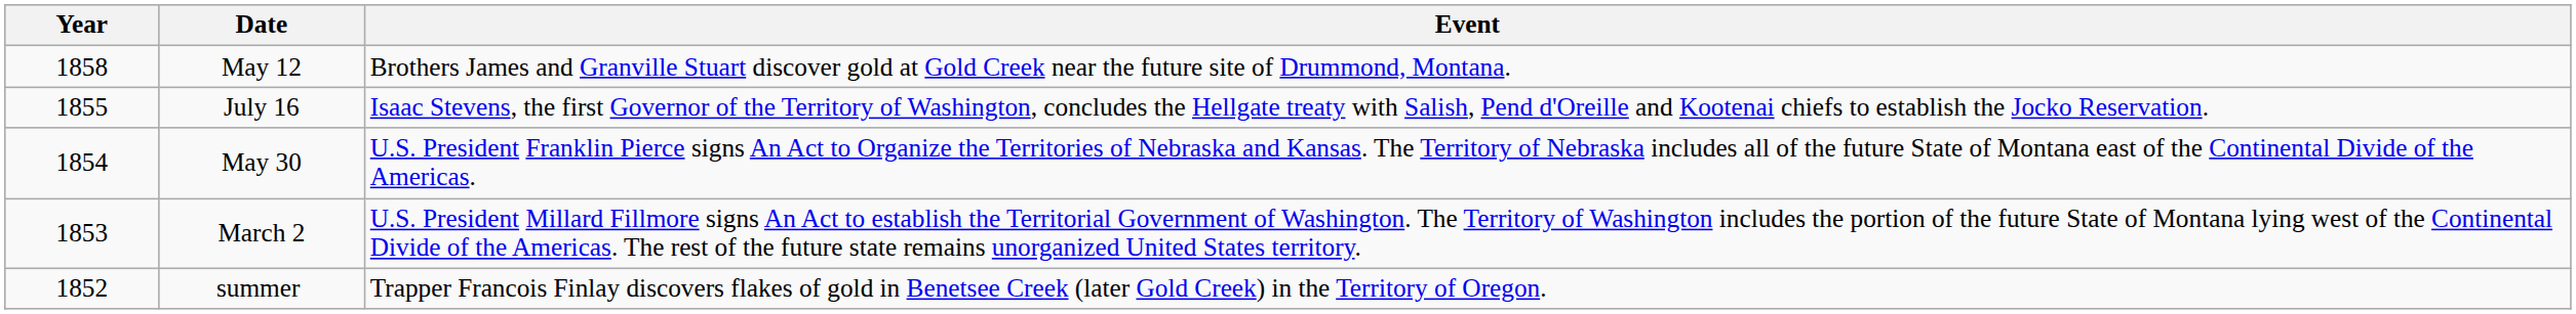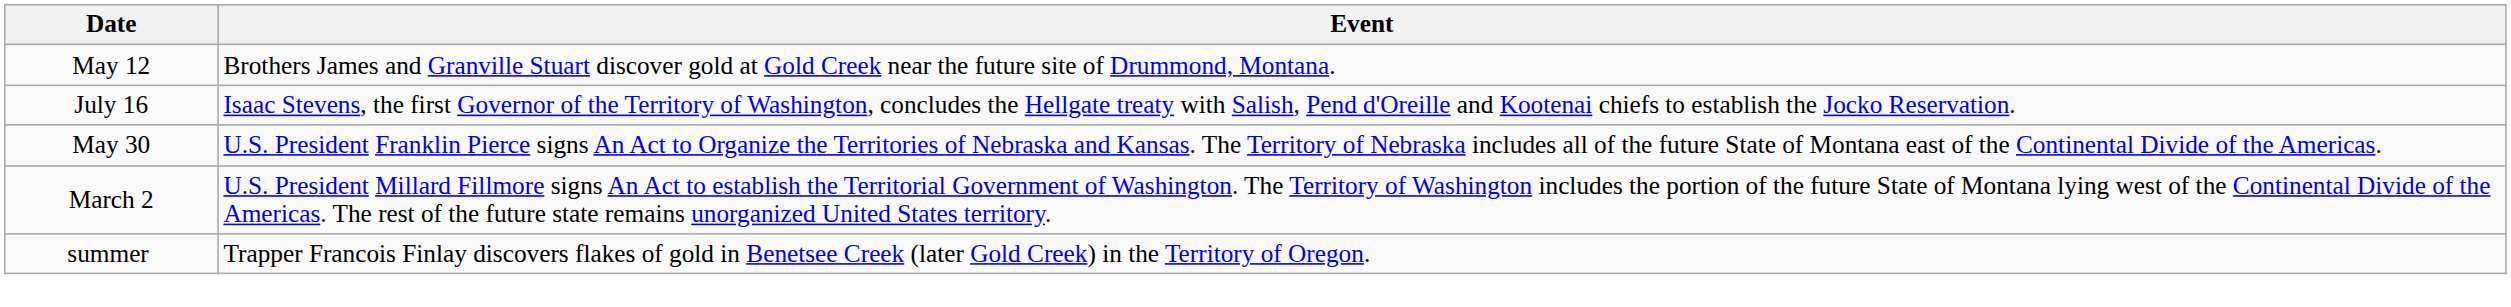- column: Year | 1858 | 1855 | 1854 | 1853 | 1852
